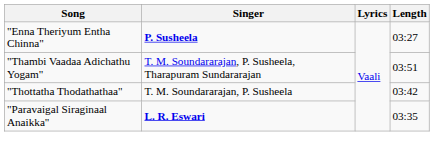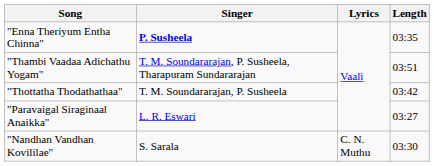"Enna Theriyum Entha Chinna" | Length: 03:27 -> 03:35
"Paravaigal Siraginaal Anaikka" | Singer: bold -> normal
"Paravaigal Siraginaal Anaikka" | Length: 03:35 -> 03:27
+ row: "Nandhan Vandhan Kovililae" | S. Sarala | C. N. Muthu | 03:30
